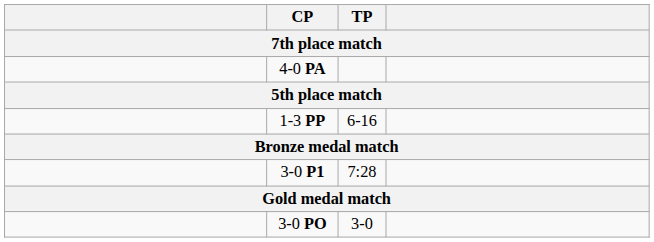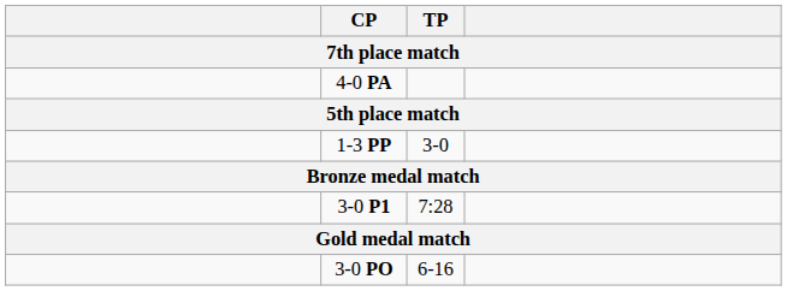1-3 PP | TP: 6-16 -> 3-0
3-0 PO | TP: 3-0 -> 6-16
